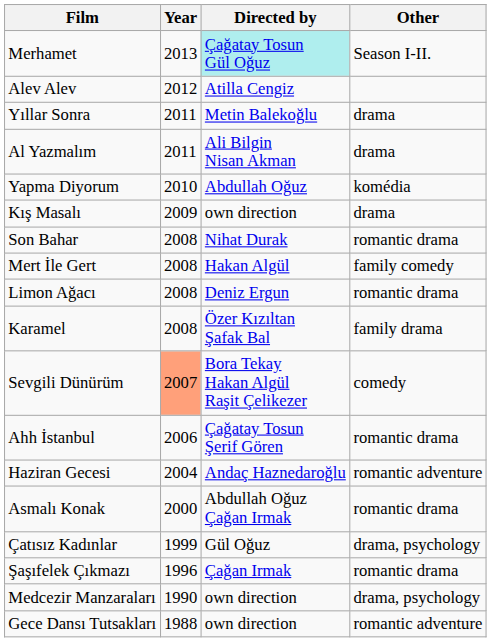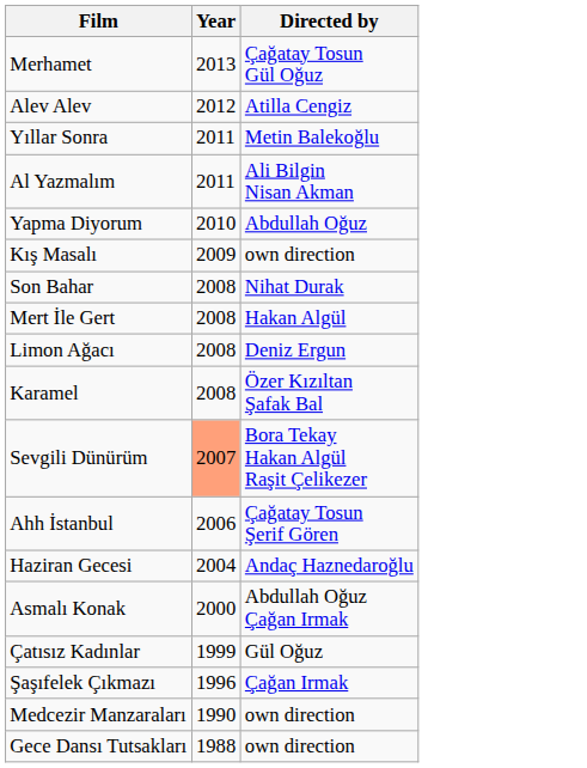- column: Other | Season I-II. | drama | drama | komédia | drama | romantic drama | family comedy | romantic drama | family drama | comedy | romantic drama | romantic adventure | romantic drama | drama, psychology | romantic drama | drama, psychology | romantic adventure
Merhamet | Directed by: paleturquoise background -> no background
